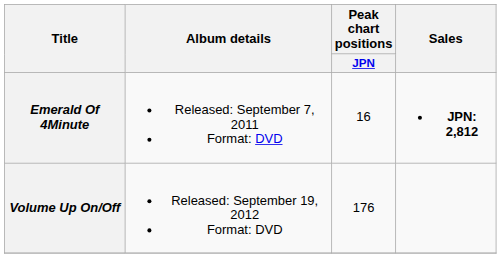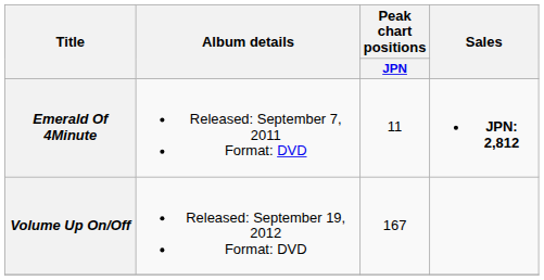Emerald Of 4Minute | Peak chart positions / JPN: 16 -> 11
Volume Up On/Off | Peak chart positions / JPN: 176 -> 167
